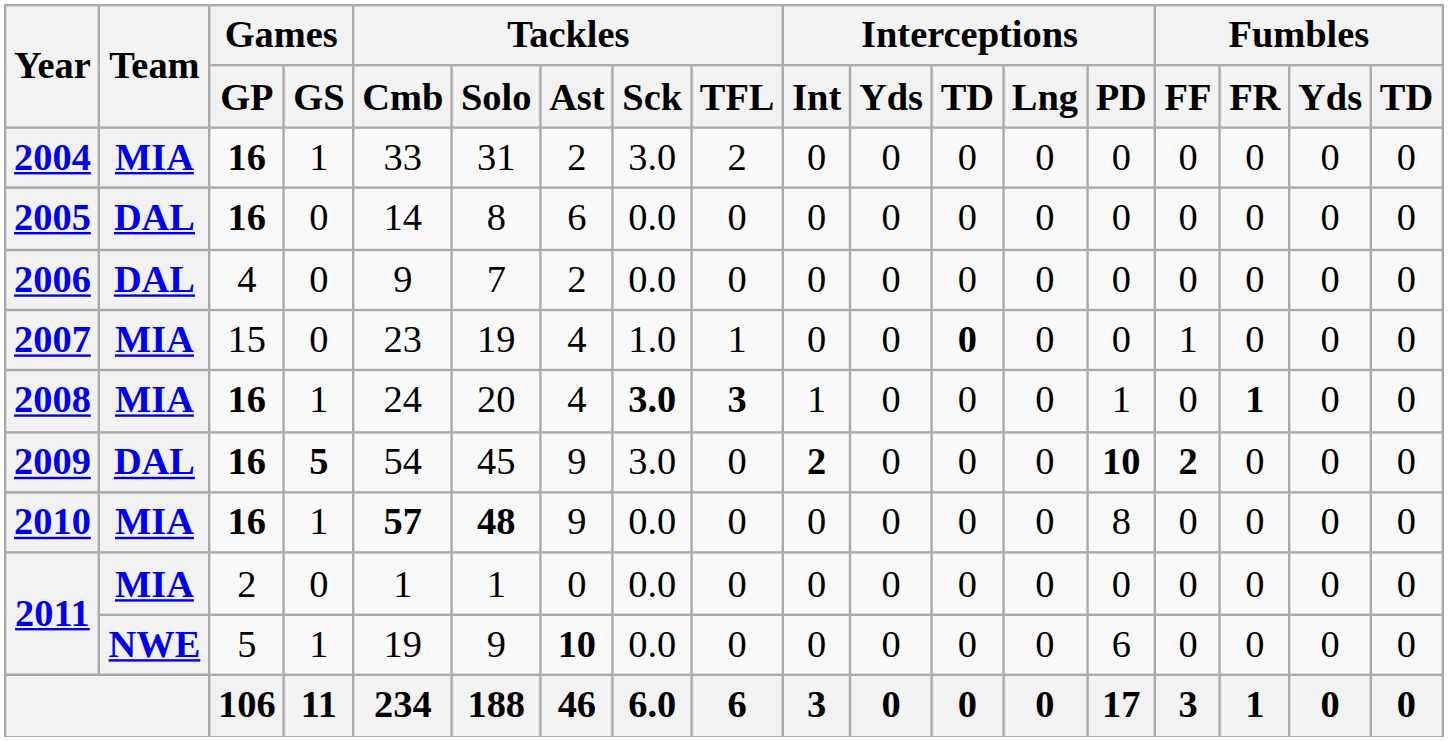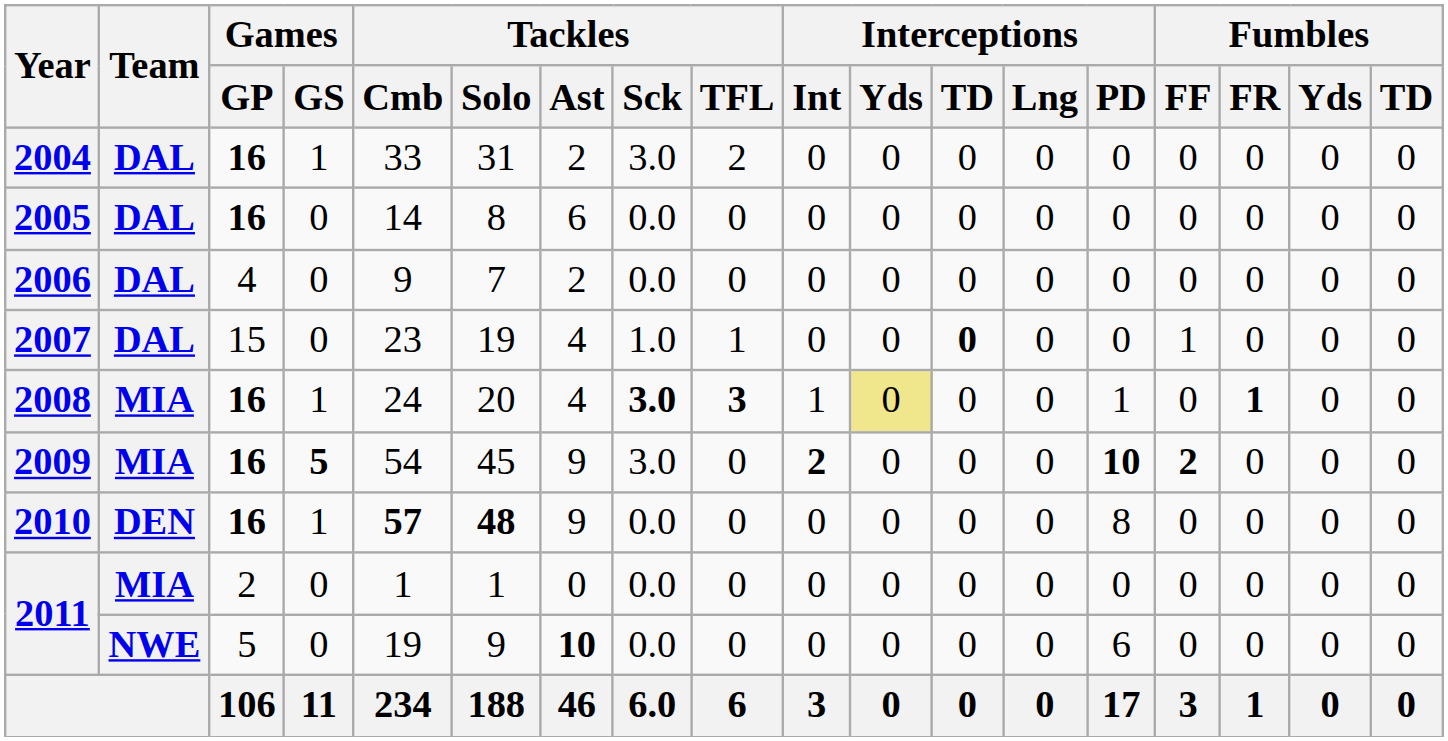2004 | Team: MIA -> DAL
2007 | Team: MIA -> DAL
2008 | Interceptions / Yds: no background -> khaki background
2009 | Team: DAL -> MIA
2010 | Team: MIA -> DEN
2011 / 5 | Games / GS: 1 -> 0
